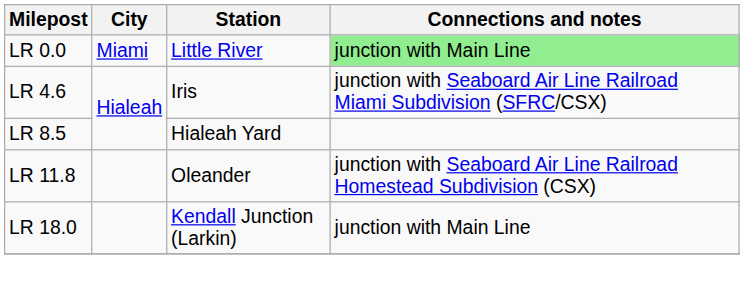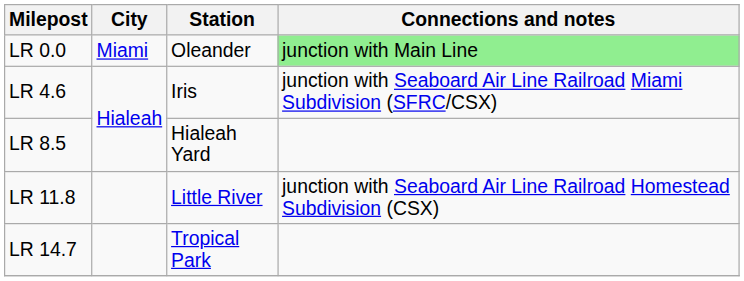LR 0.0 | Station: Little River -> Oleander
LR 11.8 | Station: Oleander -> Little River
+ row: LR 14.7 | Tropical Park
- row: LR 18.0 | Kendall Junction (Larkin) | junction with Main Line
